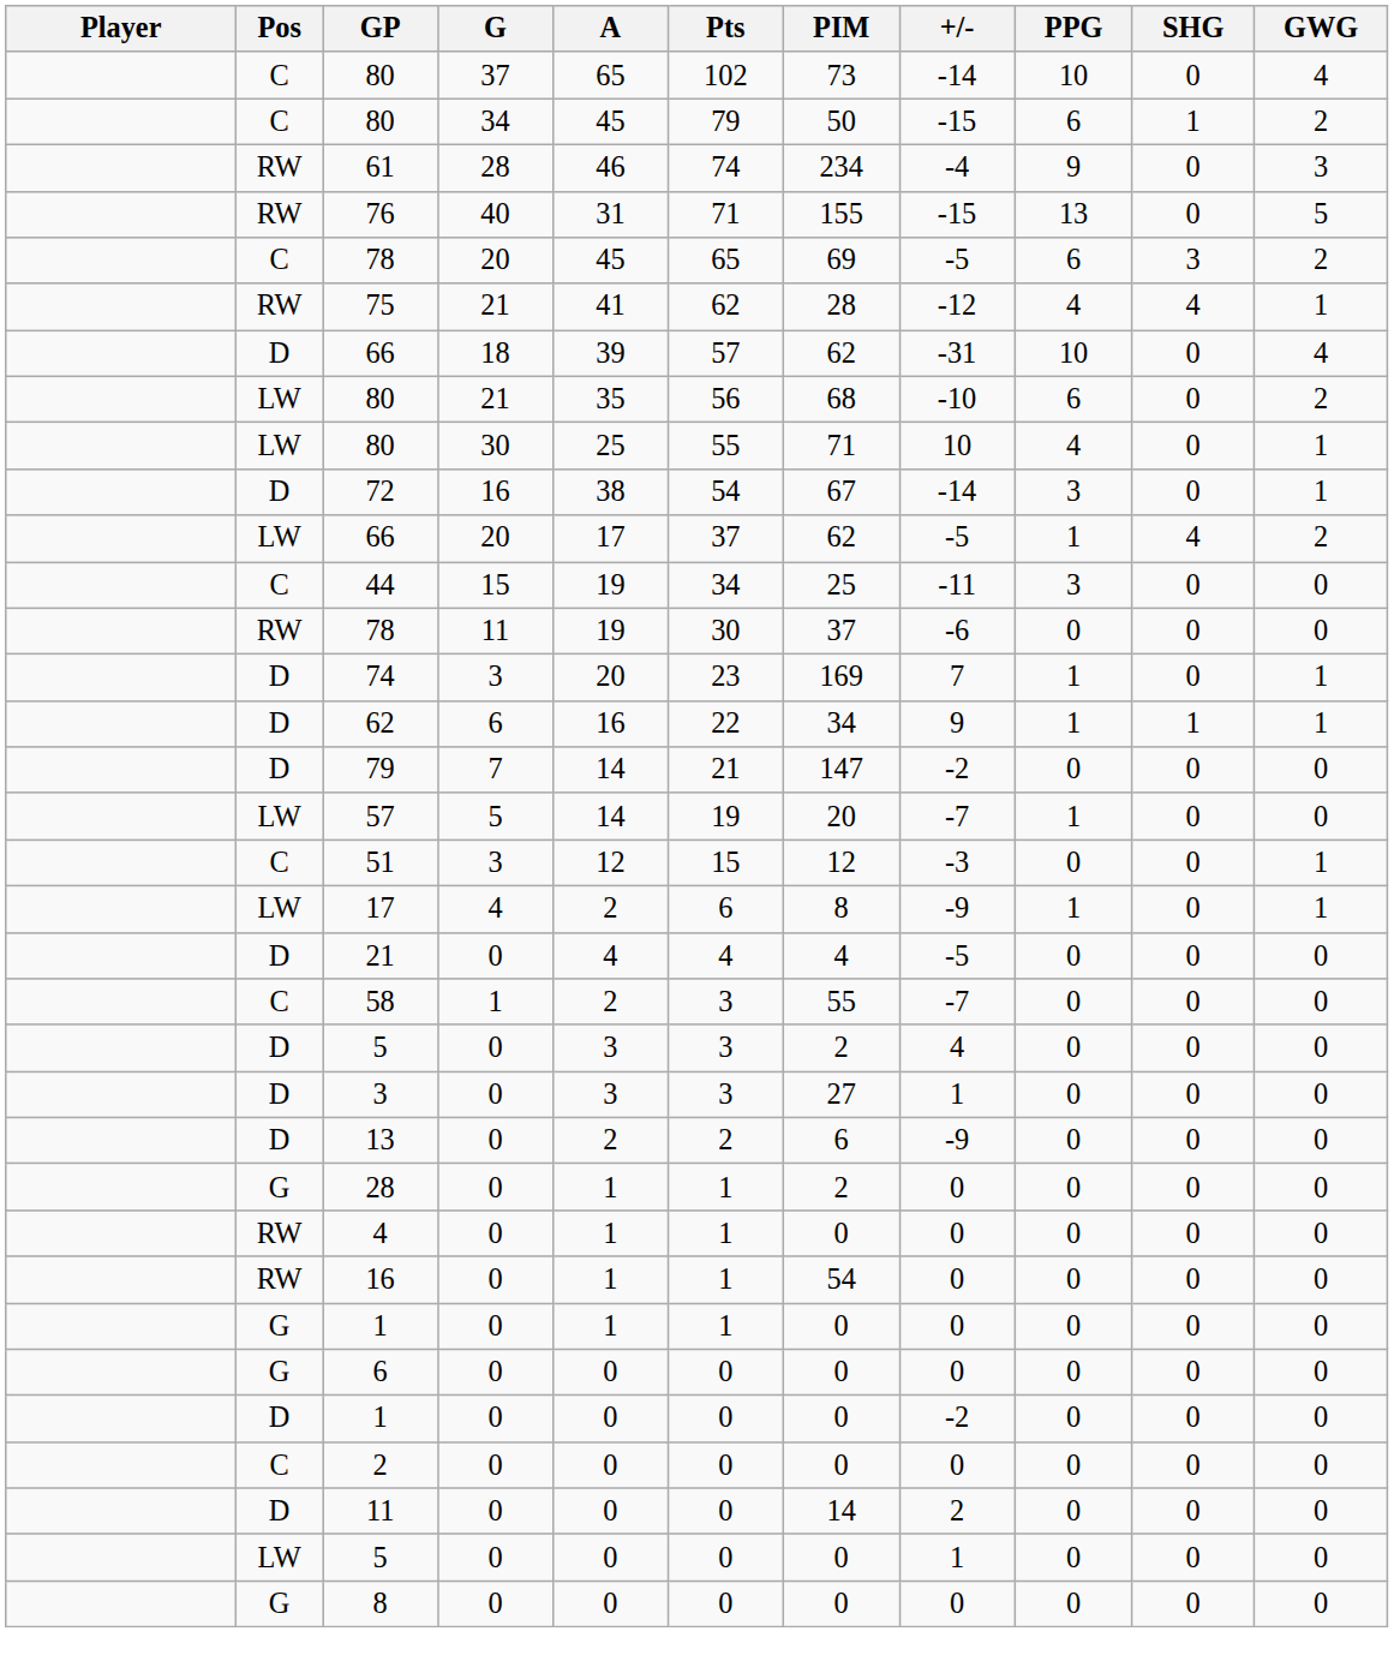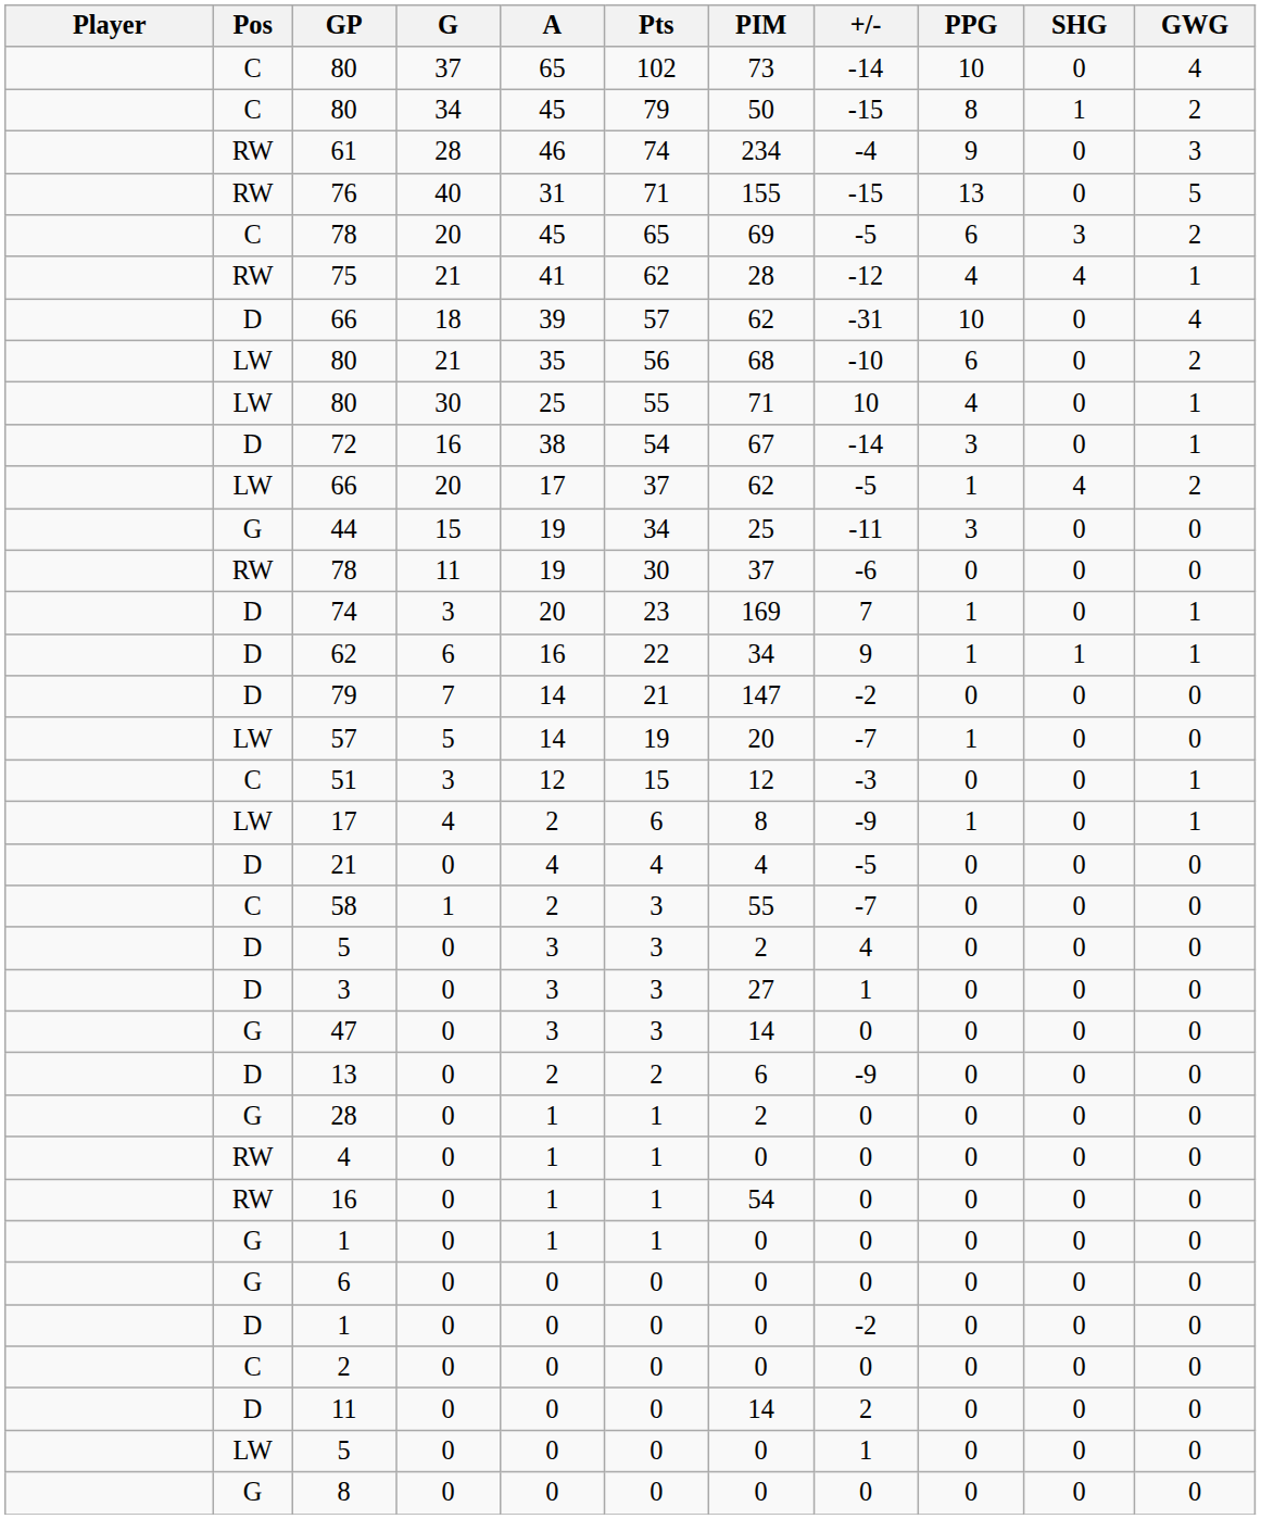80 / 34 | PPG: 6 -> 8
44 | Pos: C -> G
+ row: G | 47 | 0 | 3 | 3 | 14 | 0 | 0 | 0 | 0
